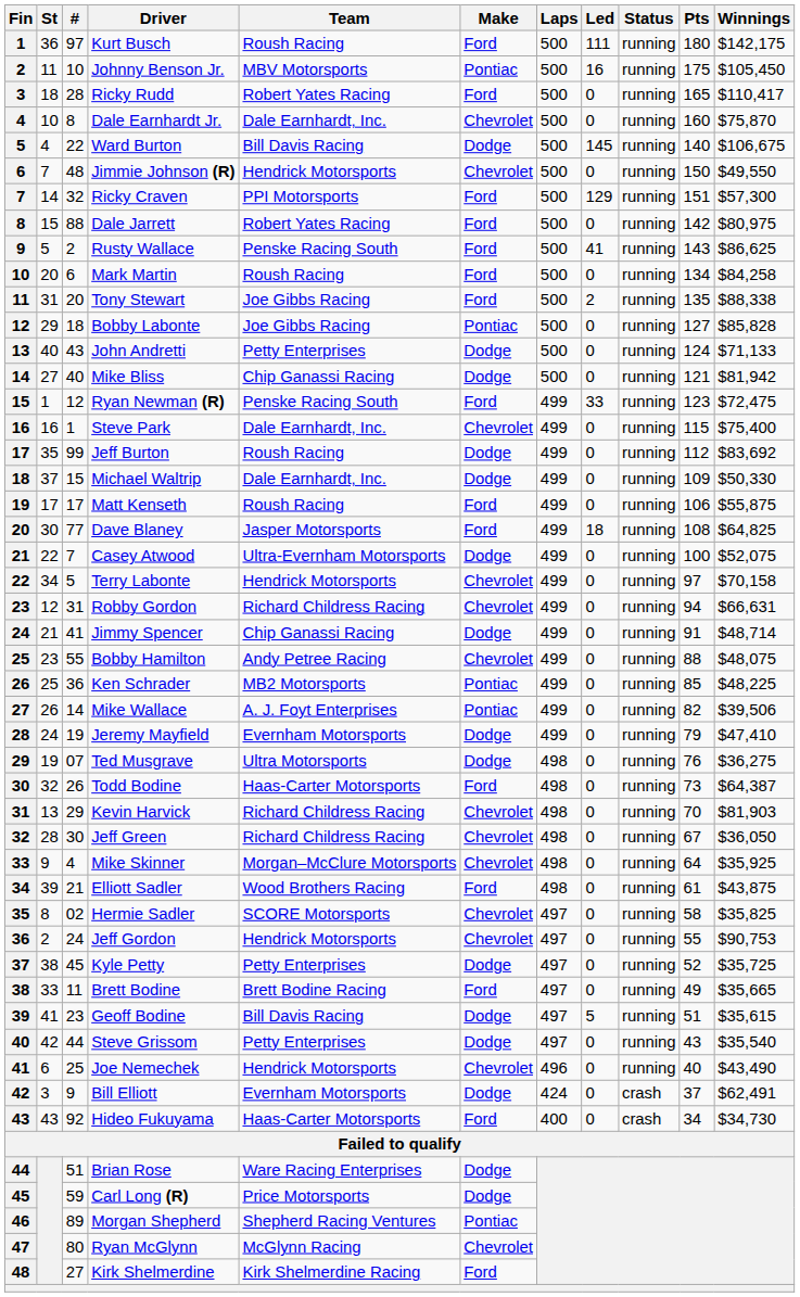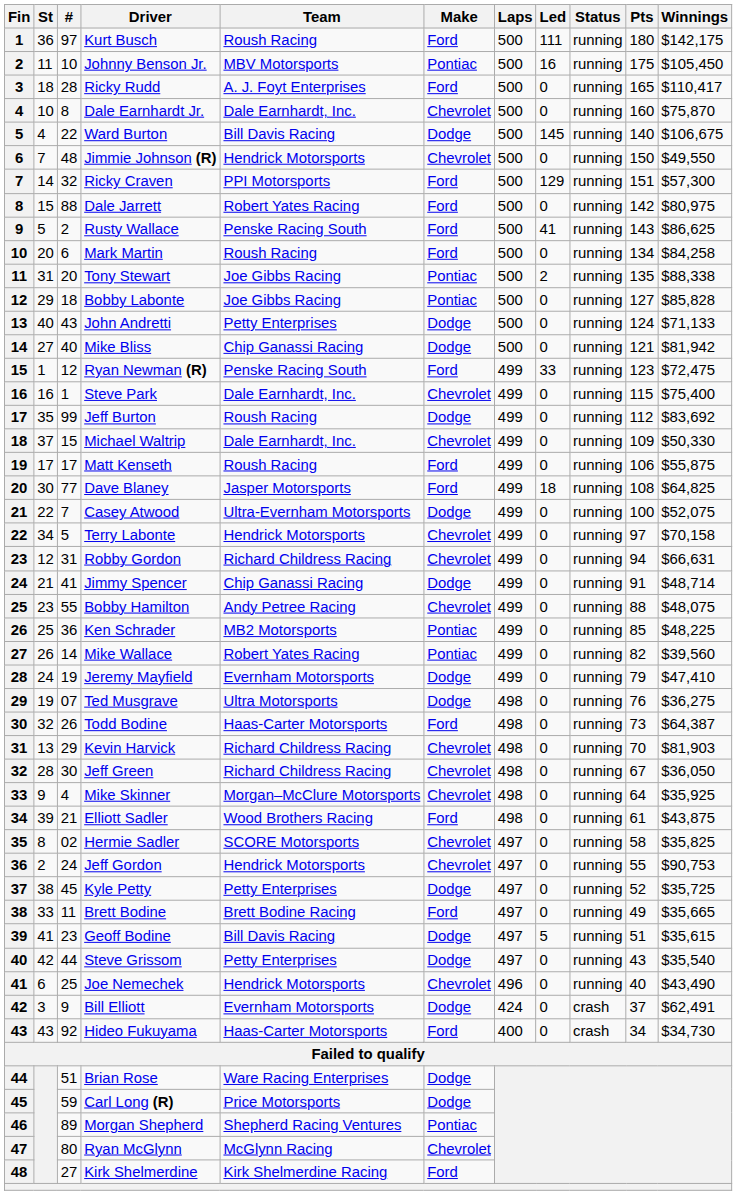Ricky Rudd | Team: Robert Yates Racing -> A. J. Foyt Enterprises
Tony Stewart | Make: Ford -> Pontiac
Michael Waltrip | Make: Dodge -> Chevrolet
Mike Wallace | Team: A. J. Foyt Enterprises -> Robert Yates Racing
Mike Wallace | Winnings: $39,506 -> $39,560
